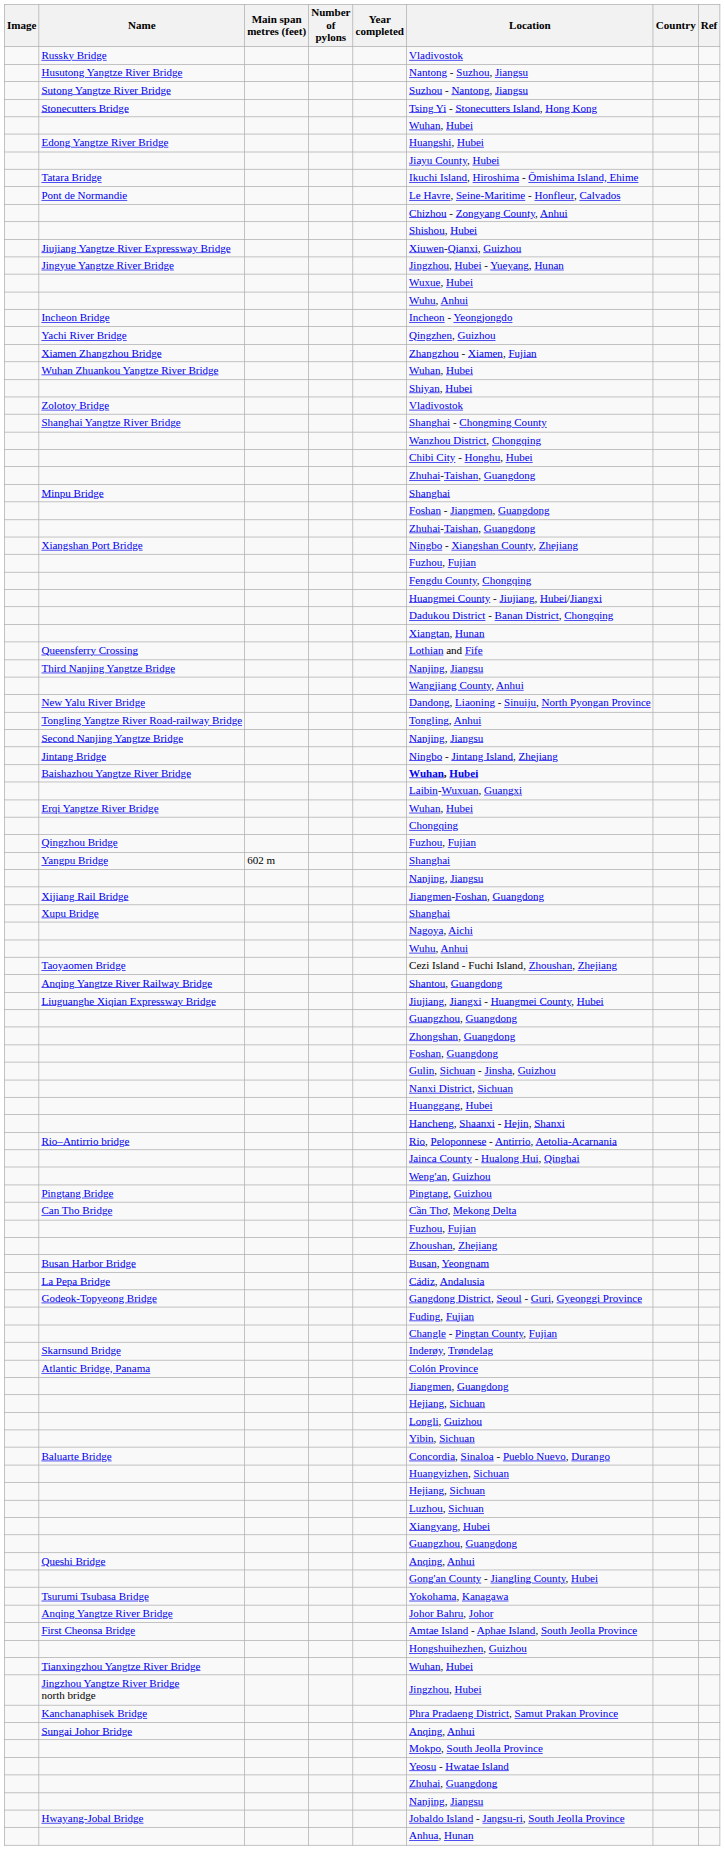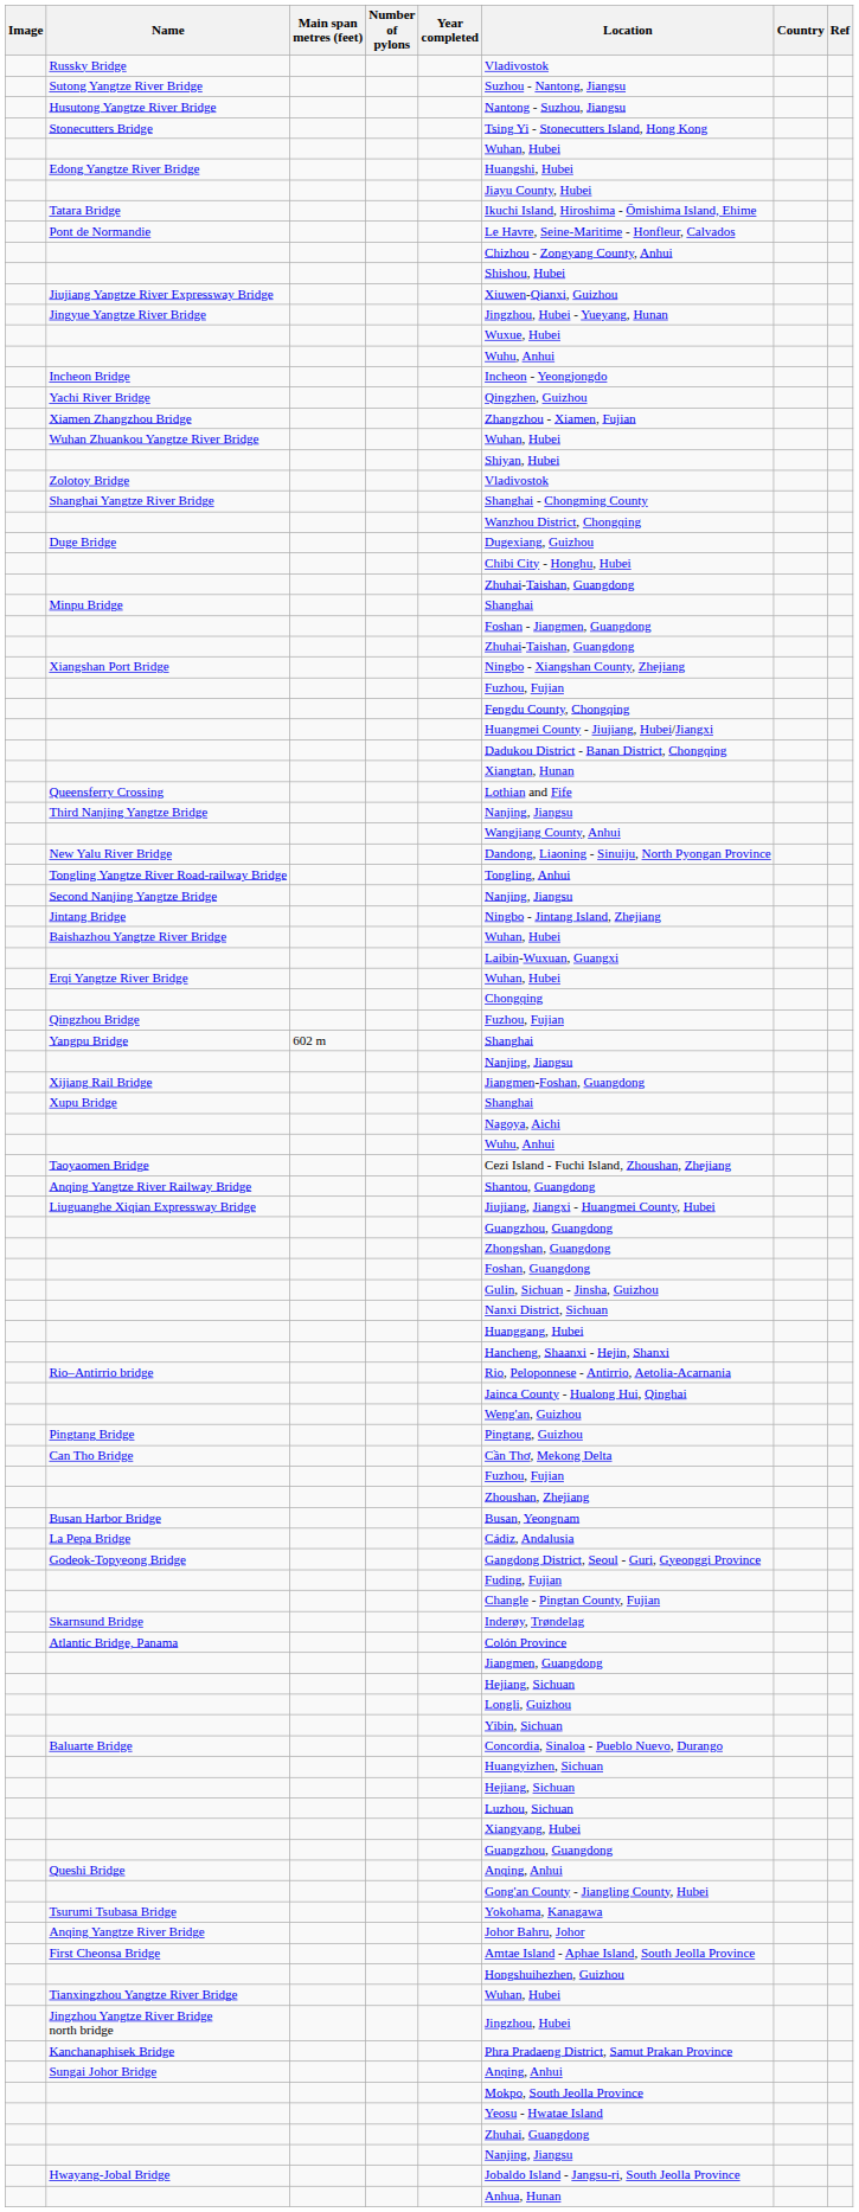rows swapped: Husutong Yangtze River Bridge <-> Sutong Yangtze River Bridge
+ row: Duge Bridge | Dugexiang, Guizhou
Baishazhou Yangtze River Bridge | Location: bold -> normal
